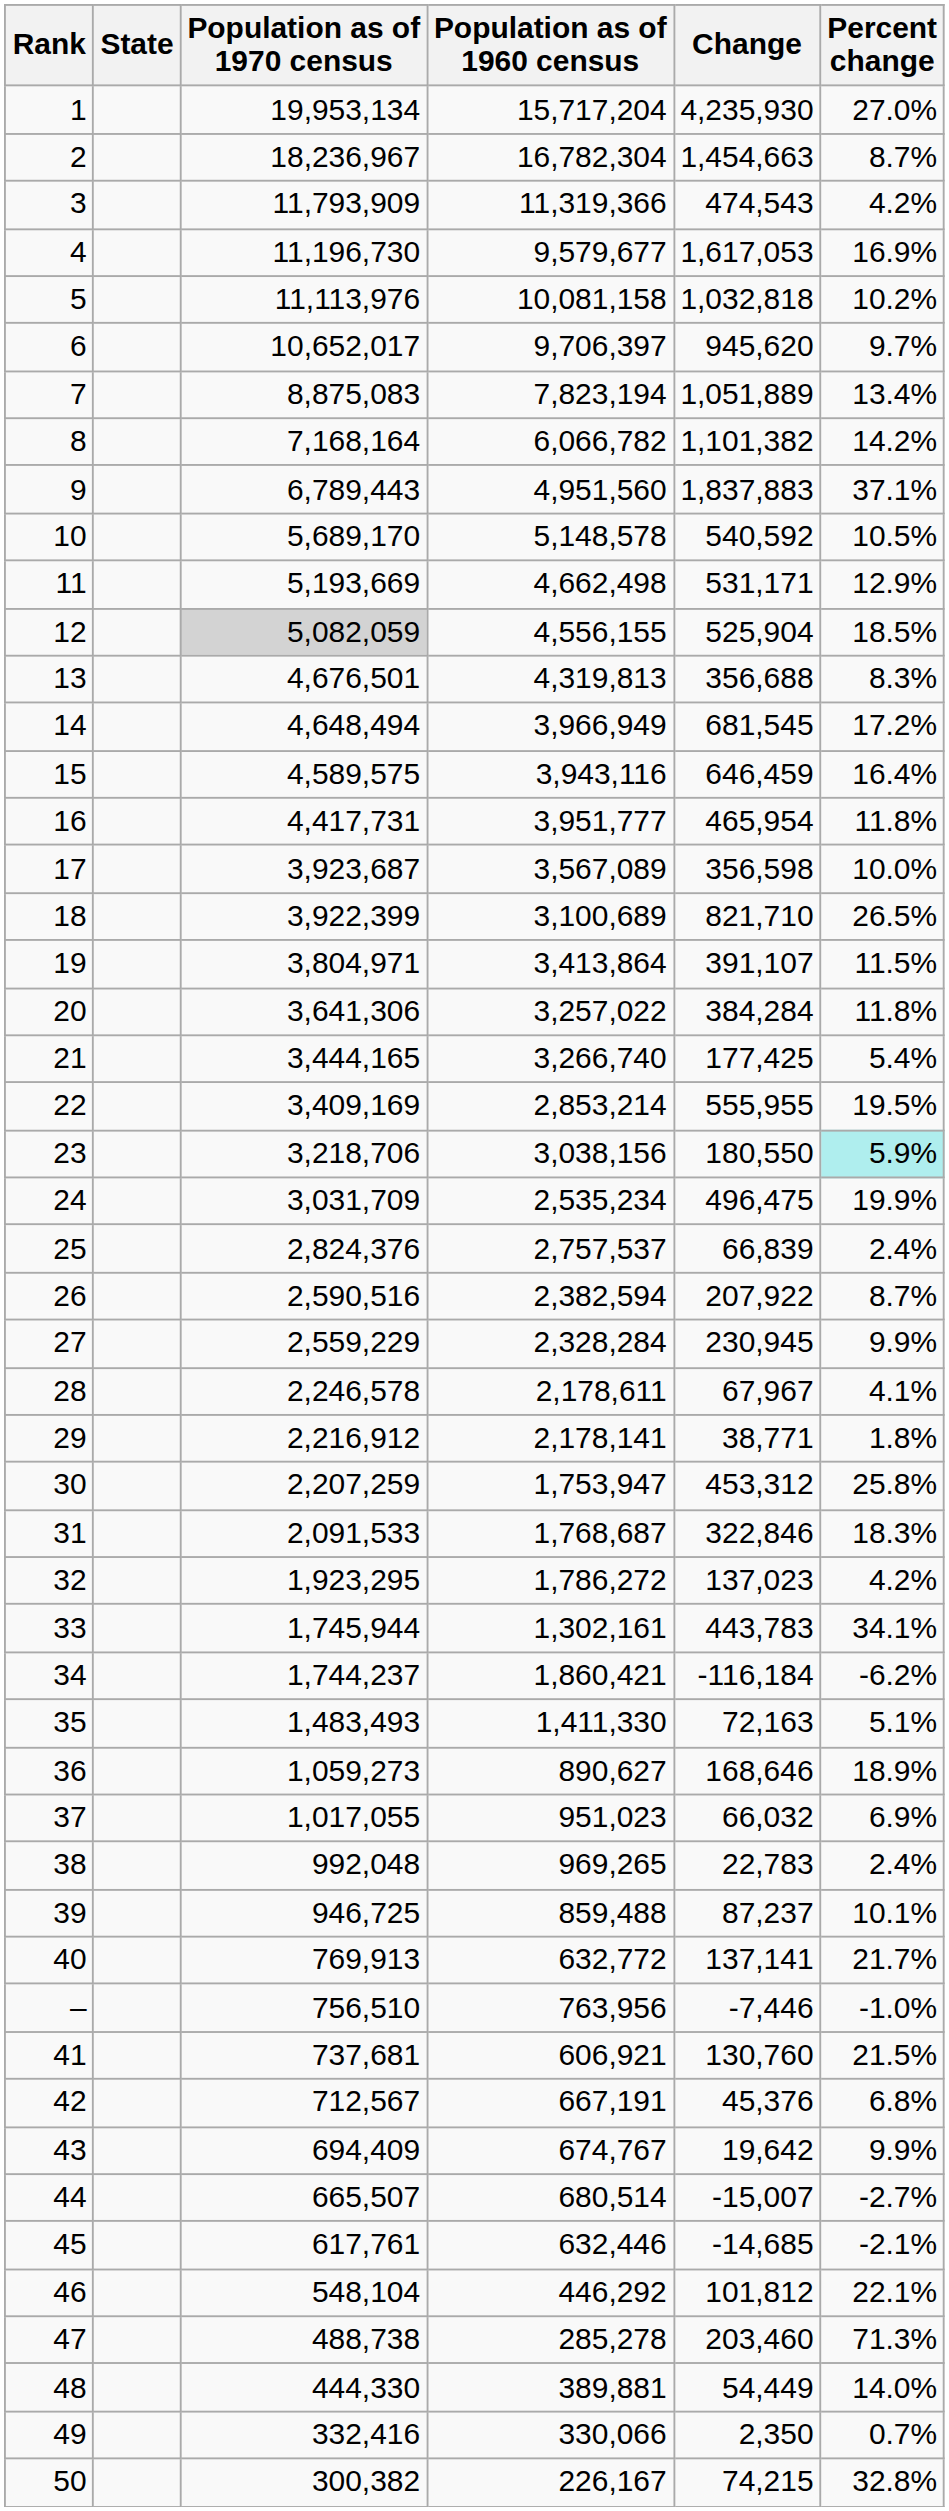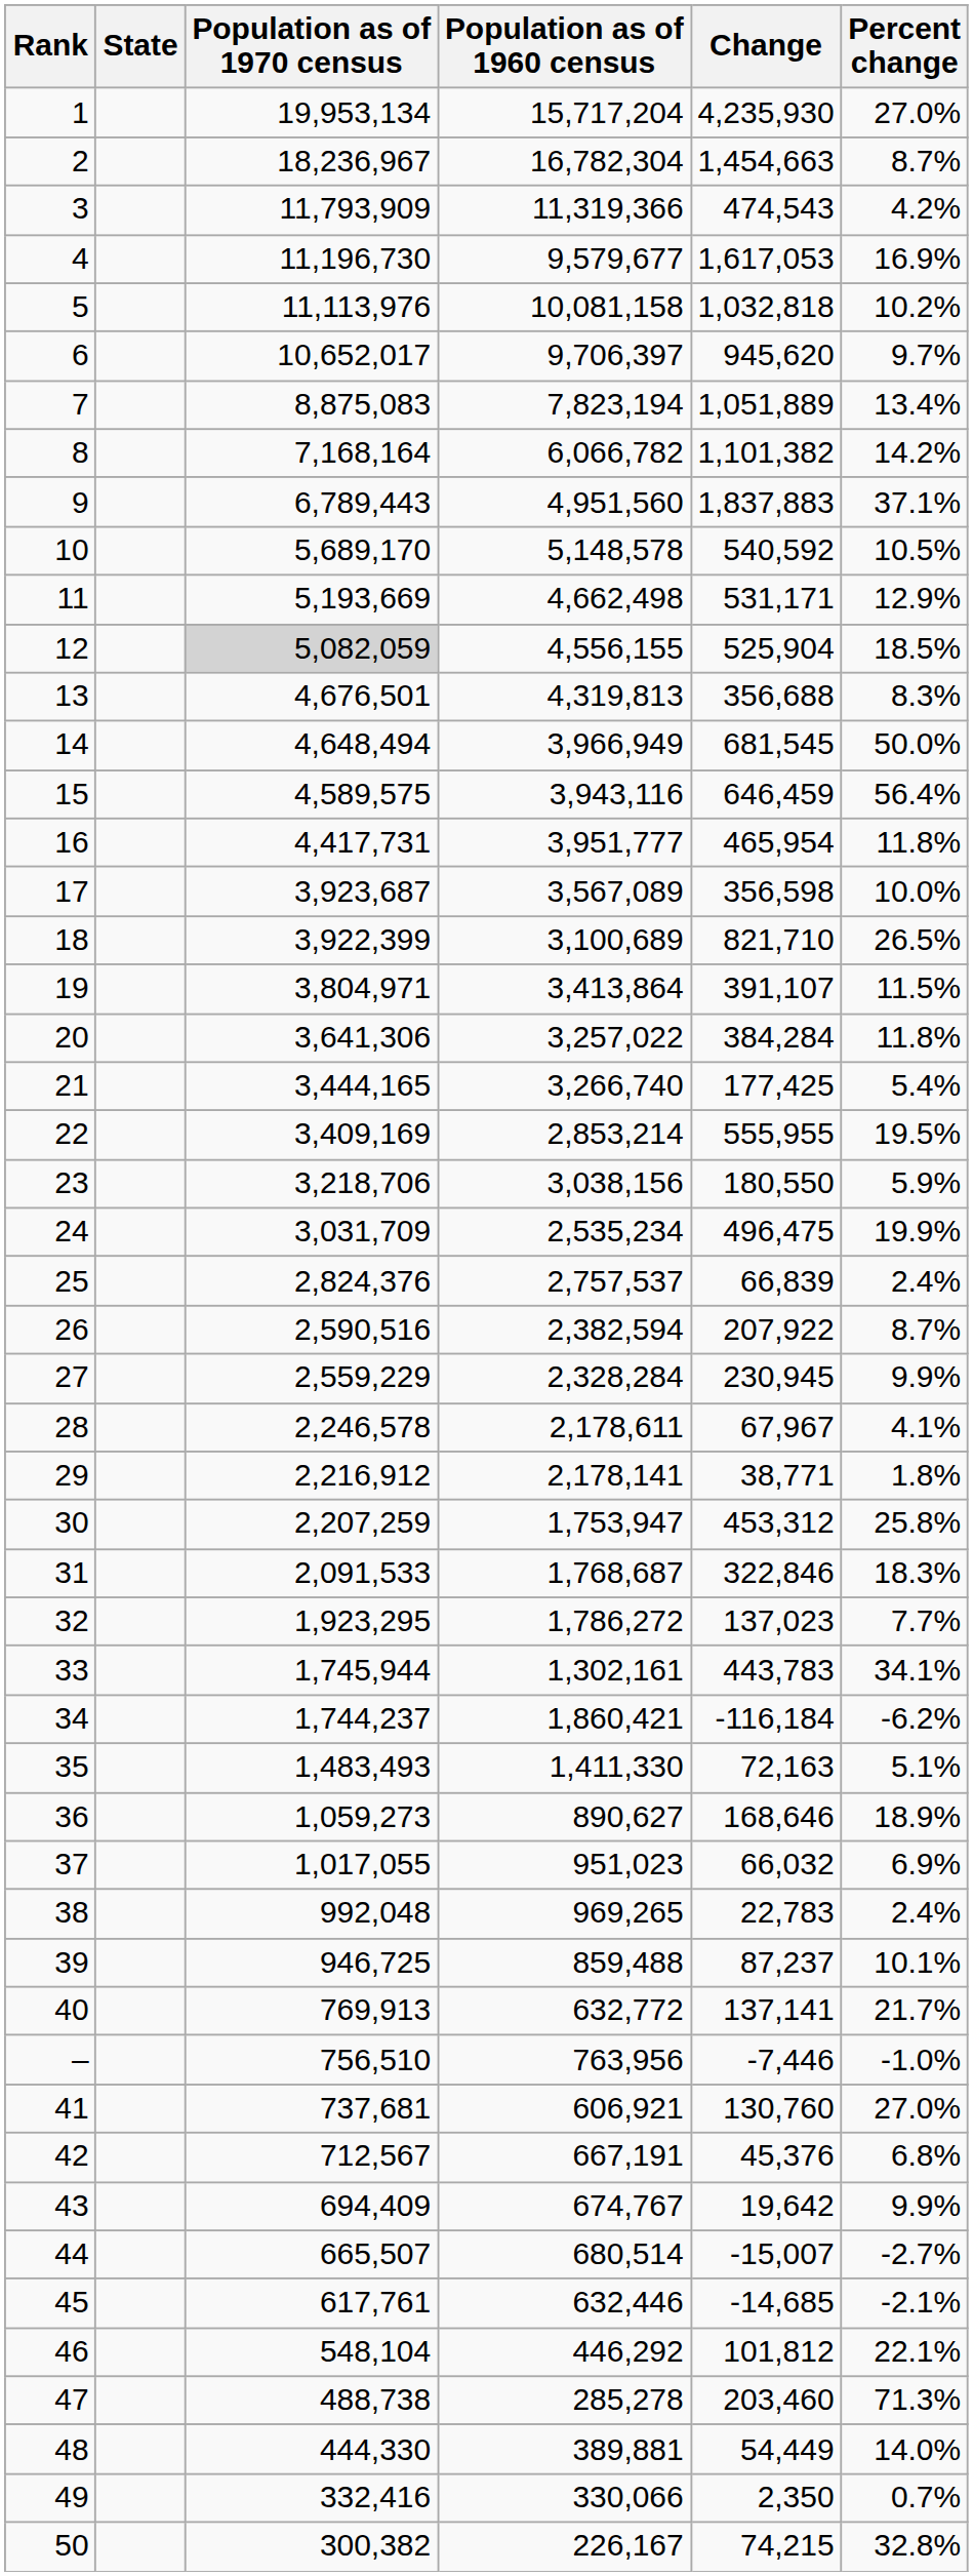14 | Percent change: 17.2% -> 50.0%
15 | Percent change: 16.4% -> 56.4%
23 | Percent change: paleturquoise background -> no background
32 | Percent change: 4.2% -> 7.7%
41 | Percent change: 21.5% -> 27.0%
